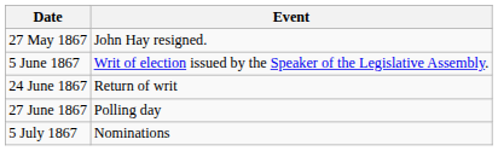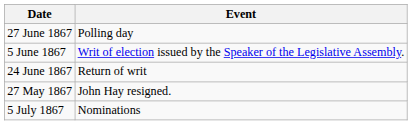rows swapped: 27 May 1867 <-> 27 June 1867
